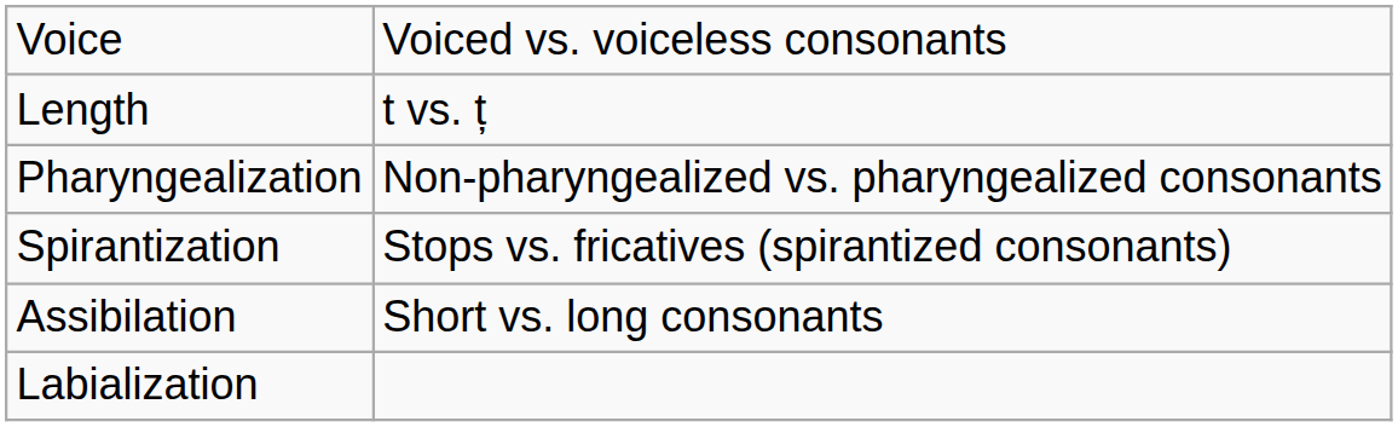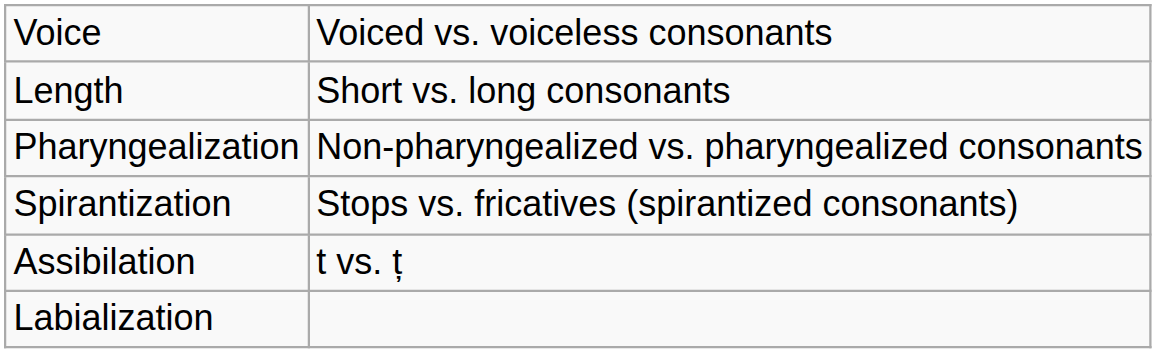Length | column 2: t vs. ț -> Short vs. long consonants
Assibilation | column 2: Short vs. long consonants -> t vs. ț
